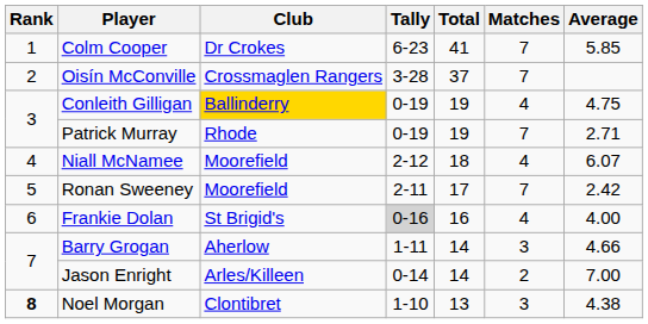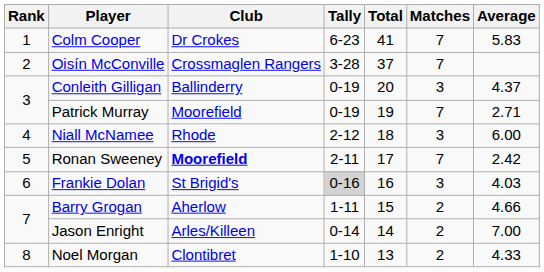Colm Cooper | Average: 5.85 -> 5.83
Conleith Gilligan | Club: gold background -> no background
Conleith Gilligan | Total: 19 -> 20
Conleith Gilligan | Matches: 4 -> 3
Conleith Gilligan | Average: 4.75 -> 4.37
Patrick Murray | Club: Rhode -> Moorefield
Niall McNamee | Club: Moorefield -> Rhode
Niall McNamee | Matches: 4 -> 3
Niall McNamee | Average: 6.07 -> 6.00
Ronan Sweeney | Club: normal -> bold
Frankie Dolan | Matches: 4 -> 3
Frankie Dolan | Average: 4.00 -> 4.03
Barry Grogan | Total: 14 -> 15
Barry Grogan | Matches: 3 -> 2
Noel Morgan | Rank: bold -> normal
Noel Morgan | Matches: 3 -> 2
Noel Morgan | Average: 4.38 -> 4.33
